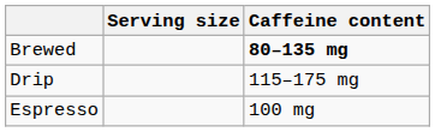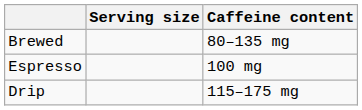Brewed | Caffeine content: bold -> normal
rows swapped: Drip <-> Espresso
